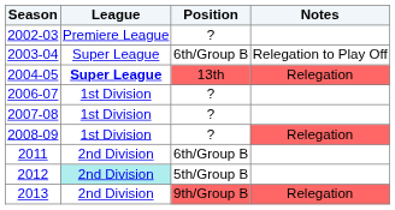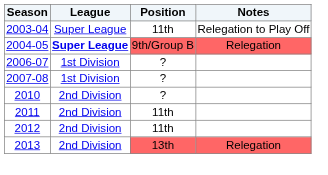- row: 2002-03 | Premiere League | ?
2003-04 | Position: 6th/Group B -> 11th
2004-05 | Position: 13th -> 9th/Group B
- row: 2008-09 | 1st Division | ? | Relegation
+ row: 2010 | 2nd Division | ?
2011 | Position: 6th/Group B -> 11th
2012 | League: paleturquoise background -> no background
2012 | Position: 5th/Group B -> 11th
2013 | Position: 9th/Group B -> 13th
